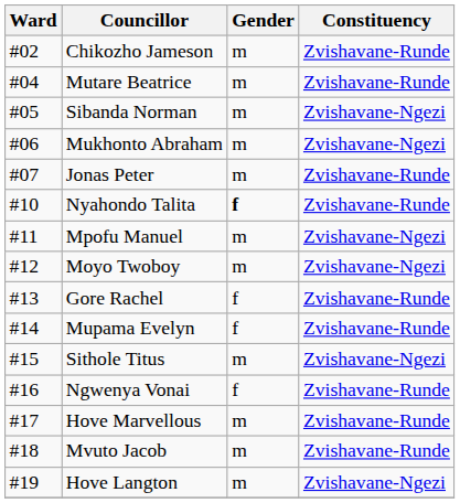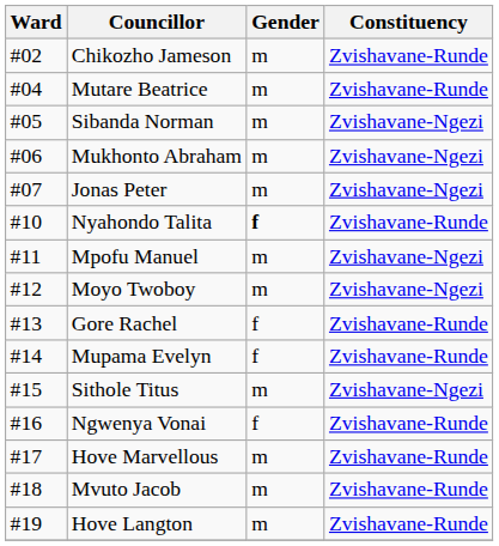Jonas Peter | Constituency: Zvishavane-Runde -> Zvishavane-Ngezi
Hove Langton | Constituency: Zvishavane-Ngezi -> Zvishavane-Runde
